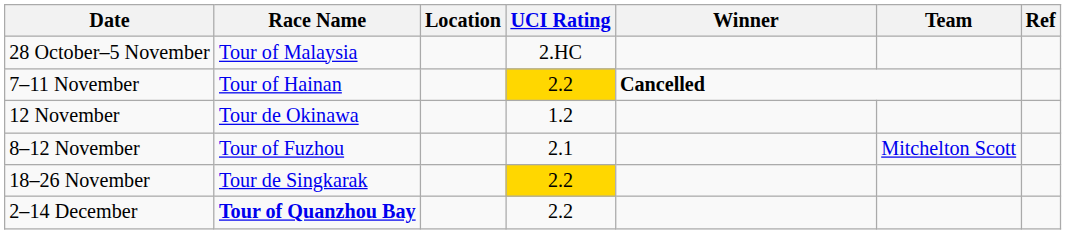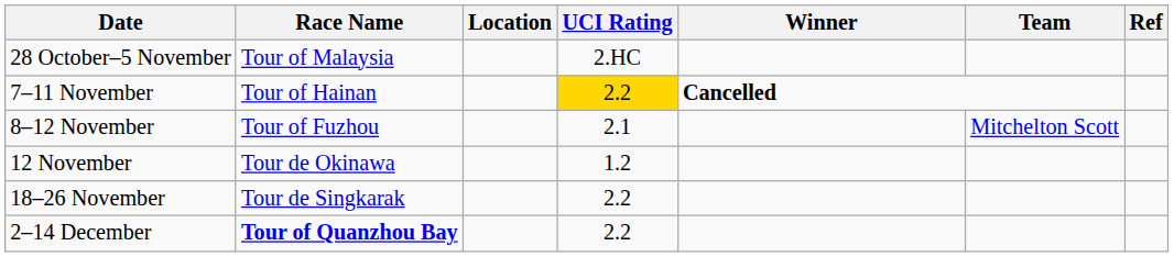rows swapped: 8–12 November <-> 12 November
18–26 November | UCI Rating: gold background -> no background
